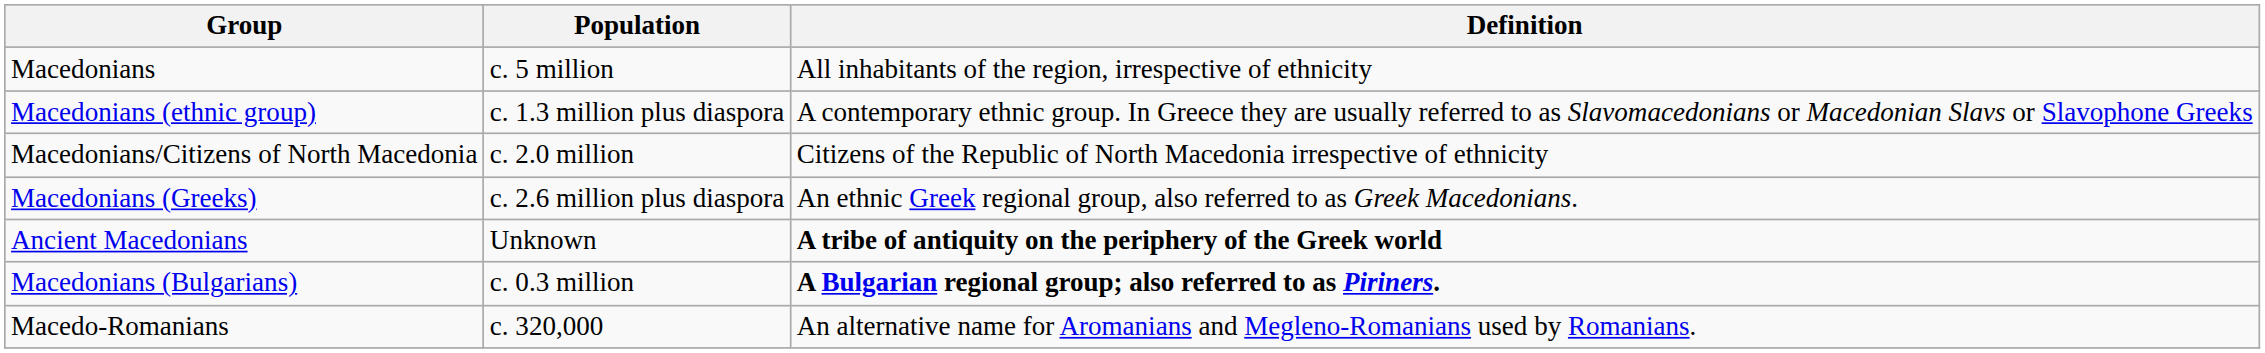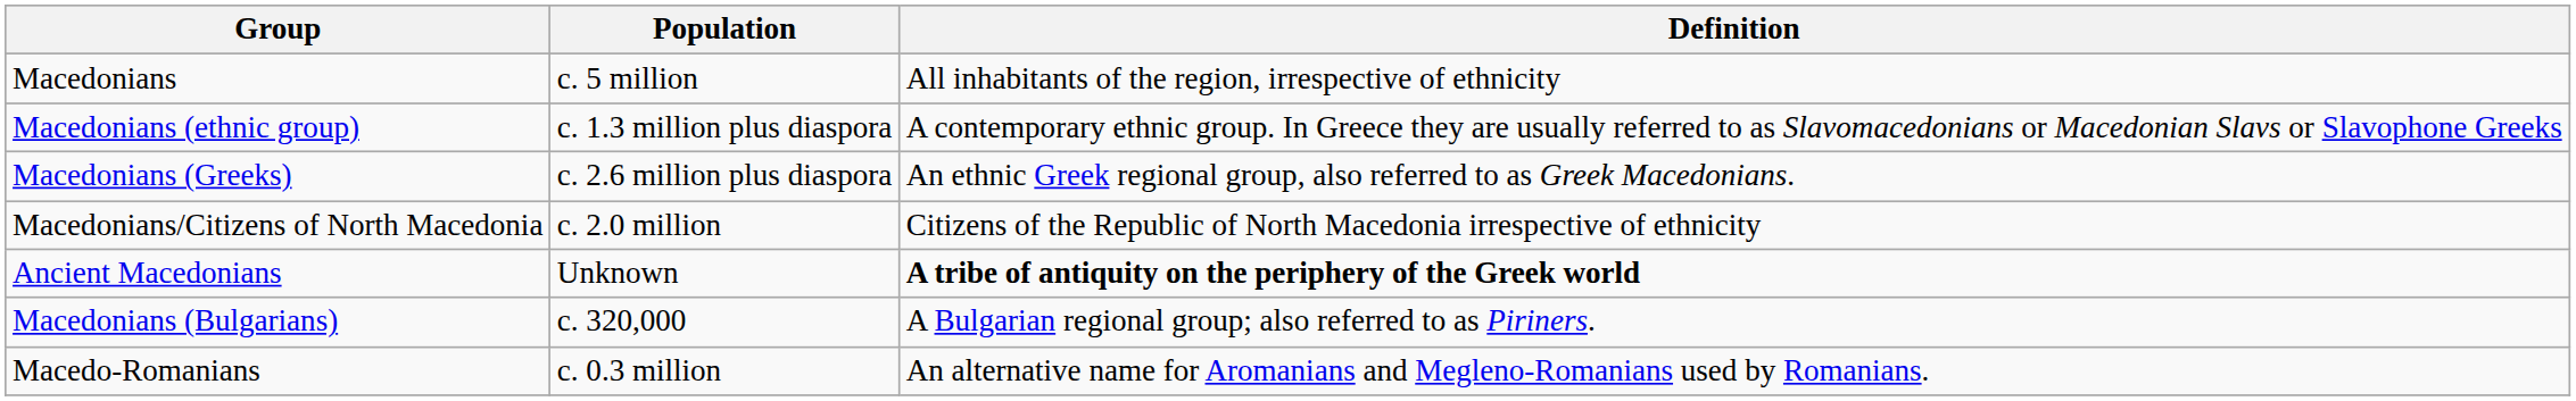rows swapped: Macedonians/Citizens of North Macedonia <-> Macedonians (Greeks)
Macedonians (Bulgarians) | Population: c. 0.3 million -> c. 320,000
Macedonians (Bulgarians) | Definition: bold -> normal
Macedo-Romanians | Population: c. 320,000 -> c. 0.3 million
